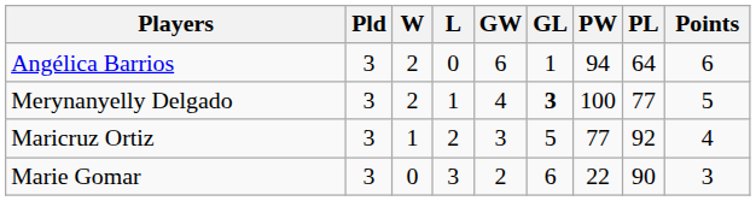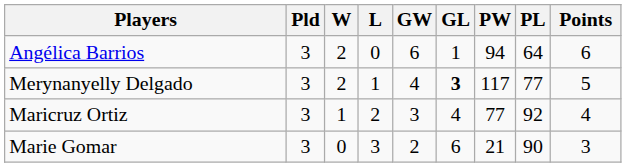Merynanyelly Delgado | PW: 100 -> 117
Maricruz Ortiz | GL: 5 -> 4
Marie Gomar | PW: 22 -> 21
